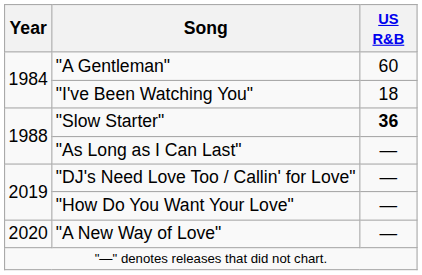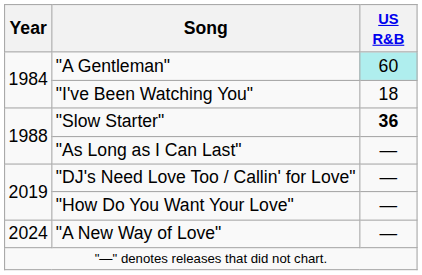"A Gentleman" | US R&B: no background -> paleturquoise background
"A New Way of Love" | Year: 2020 -> 2024
